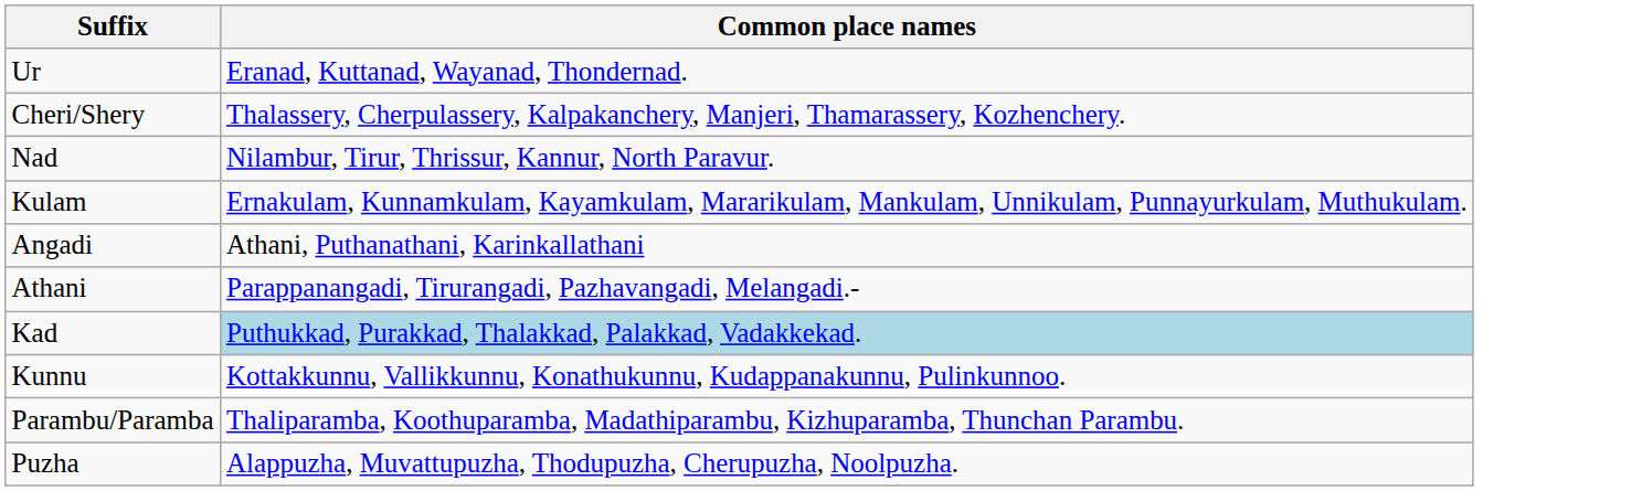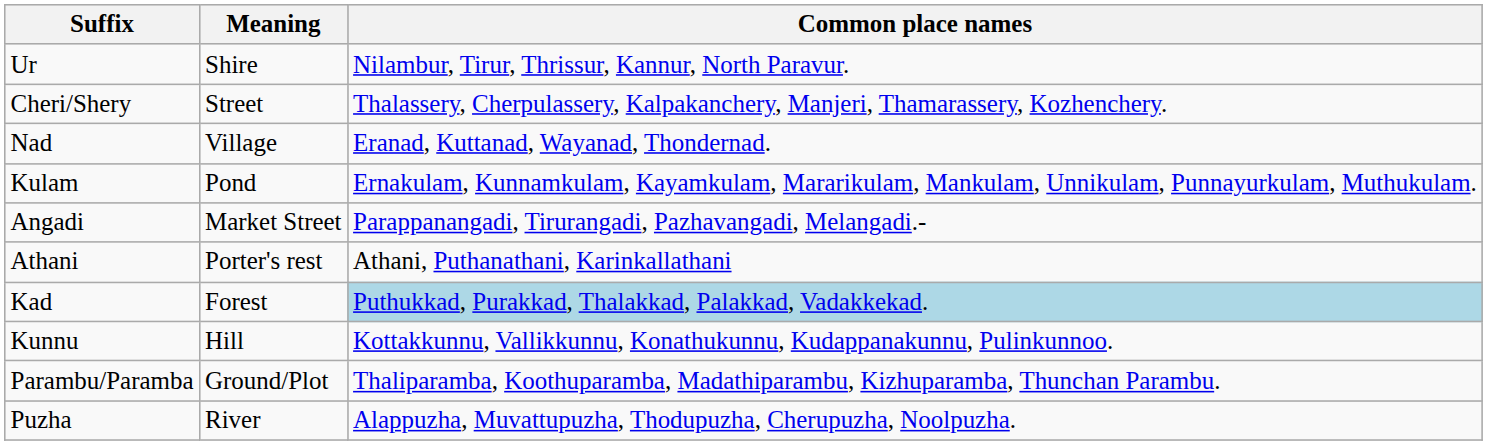+ column: Meaning | Shire | Street | Village | Pond | Market Street | Porter's rest | Forest | Hill | Ground/Plot | River
Ur | Common place names: Eranad, Kuttanad, Wayanad, Thondernad. -> Nilambur, Tirur, Thrissur, Kannur, North Paravur.
Nad | Common place names: Nilambur, Tirur, Thrissur, Kannur, North Paravur. -> Eranad, Kuttanad, Wayanad, Thondernad.
Angadi | Common place names: Athani, Puthanathani, Karinkallathani -> Parappanangadi, Tirurangadi, Pazhavangadi, Melangadi.-
Athani | Common place names: Parappanangadi, Tirurangadi, Pazhavangadi, Melangadi.- -> Athani, Puthanathani, Karinkallathani
